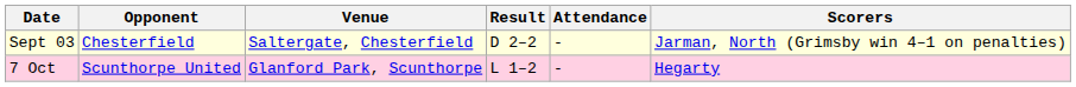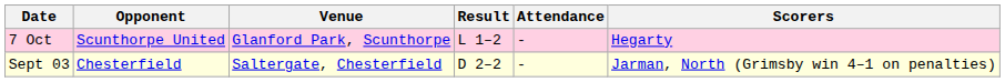rows swapped: Sept 03 <-> 7 Oct
